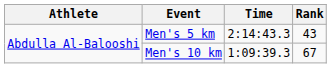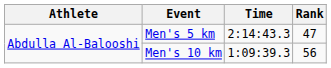Men's 5 km | Rank: 43 -> 47
Men's 10 km | Rank: 67 -> 56
